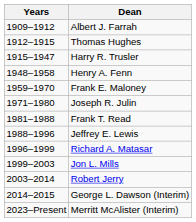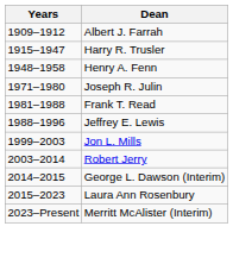- row: 1912–1915 | Thomas Hughes
- row: 1959–1970 | Frank E. Maloney
- row: 1996–1999 | Richard A. Matasar
+ row: 2015–2023 | Laura Ann Rosenbury
